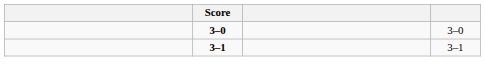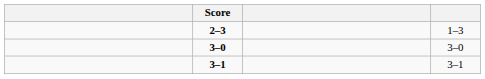+ row: 2–3 | 1–3
